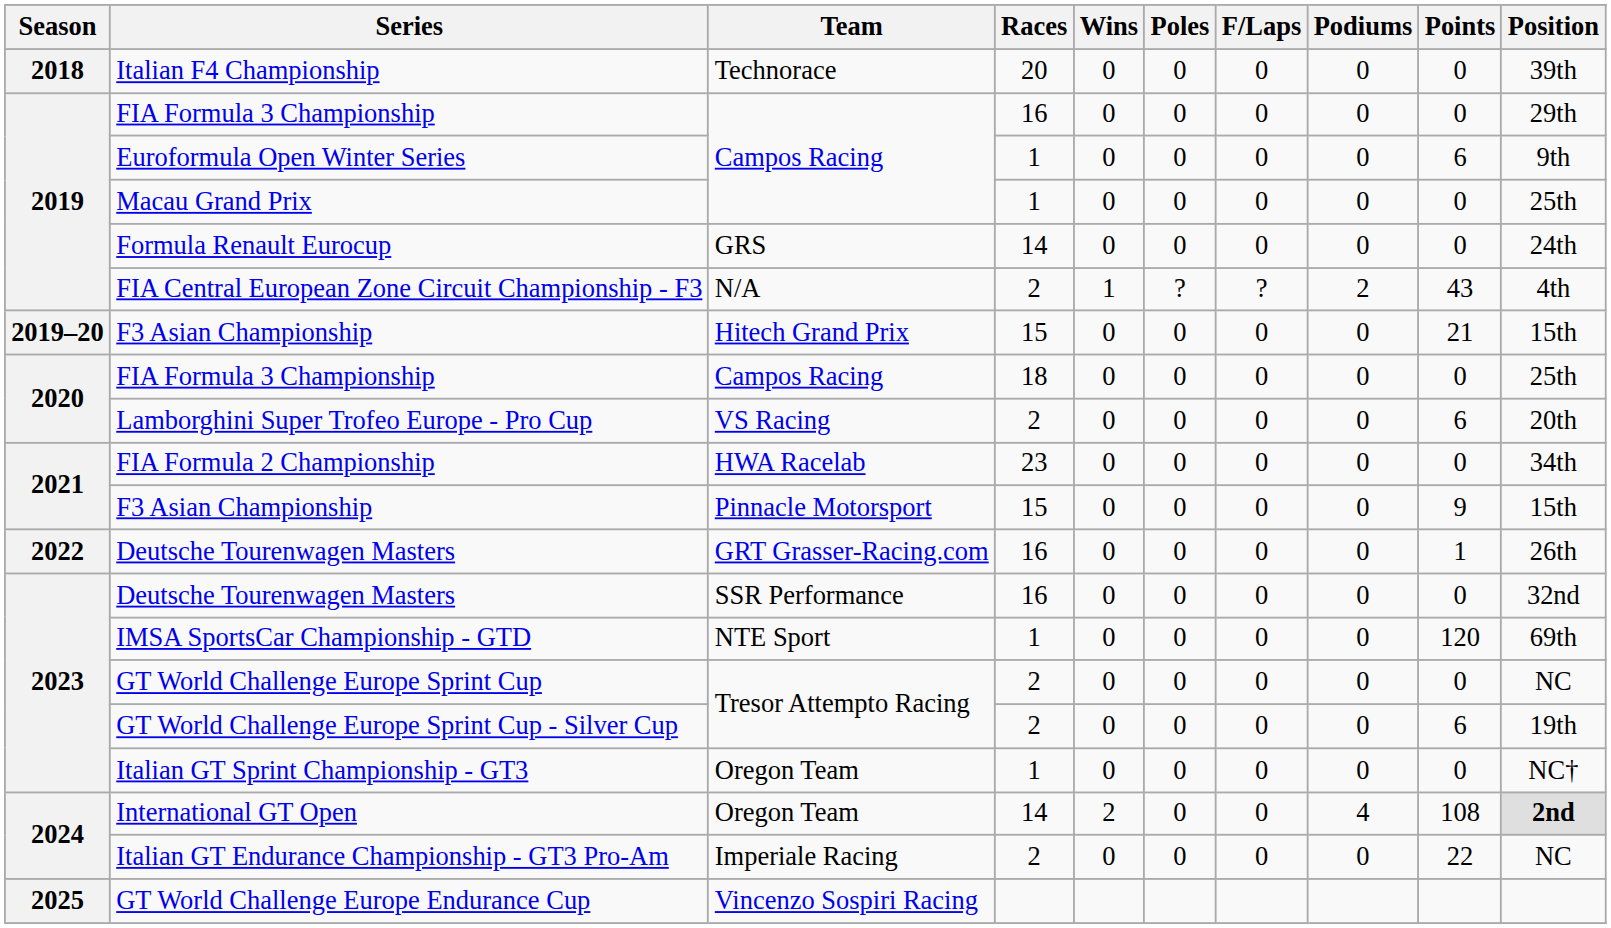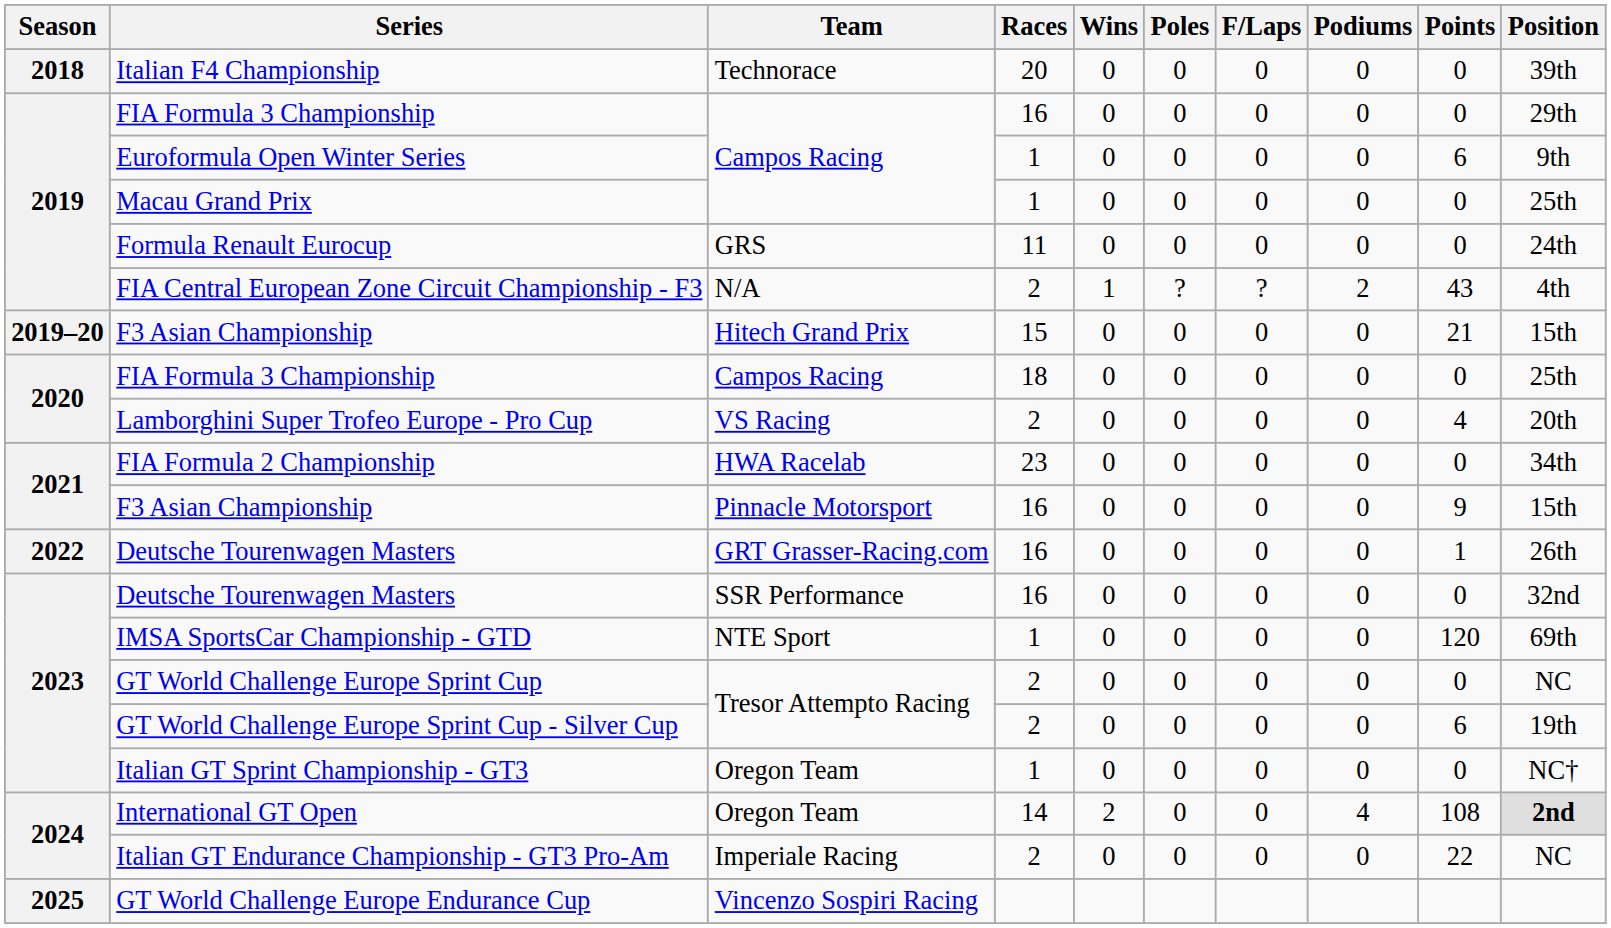Formula Renault Eurocup | Races: 14 -> 11
Lamborghini Super Trofeo Europe - Pro Cup | Points: 6 -> 4
2021 / F3 Asian Championship | Races: 15 -> 16
